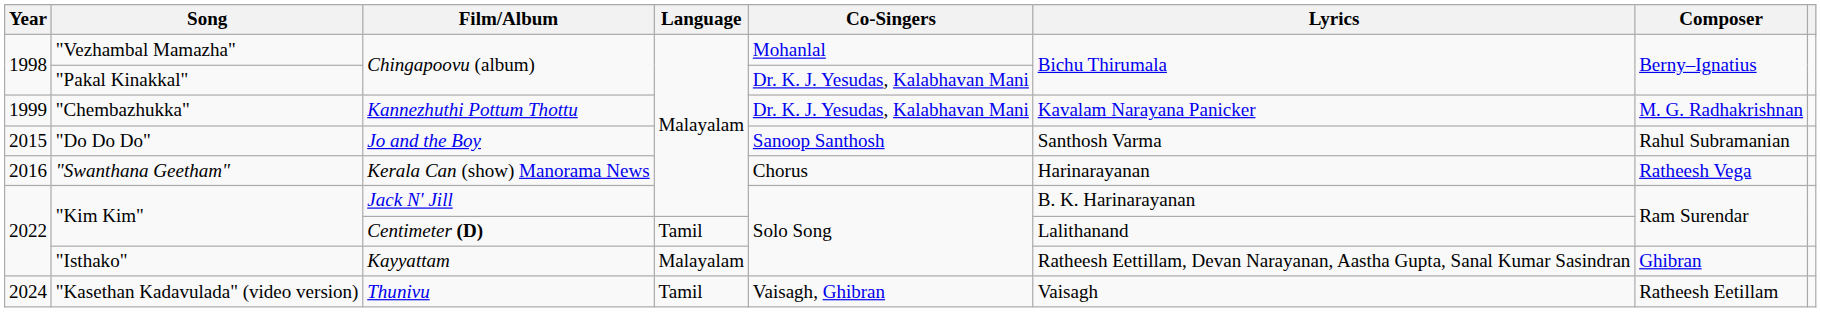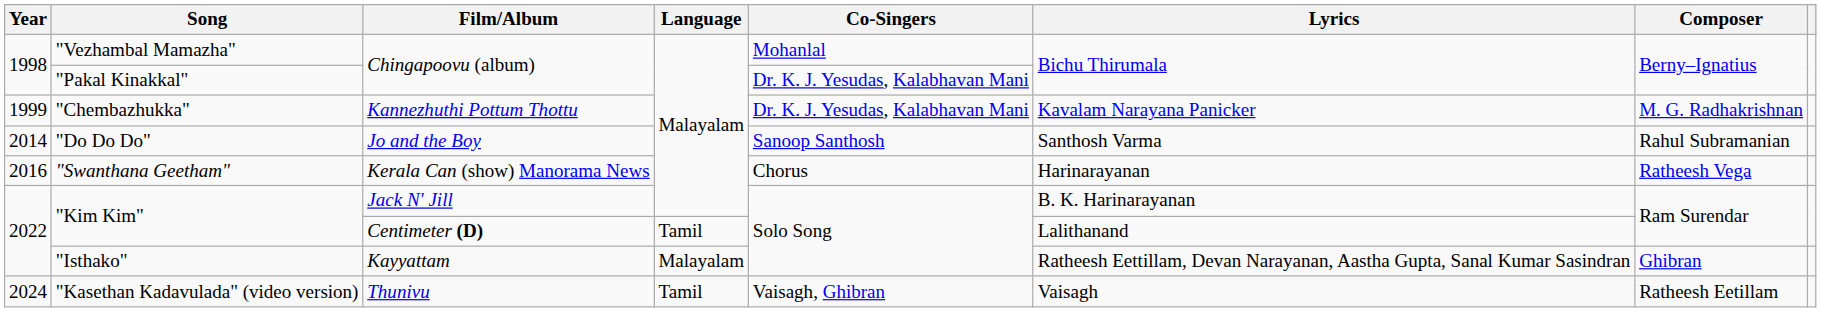"Do Do Do" | Year: 2015 -> 2014
